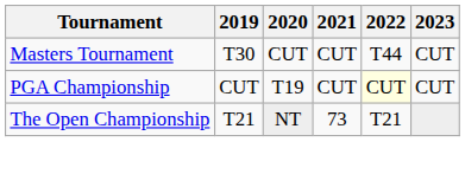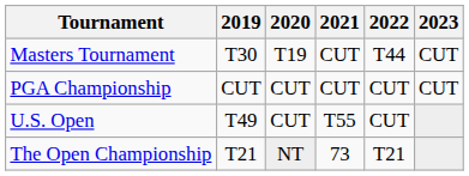Masters Tournament | 2020: CUT -> T19
PGA Championship | 2020: T19 -> CUT
PGA Championship | 2022: lightyellow background -> no background
+ row: U.S. Open | T49 | CUT | T55 | CUT
